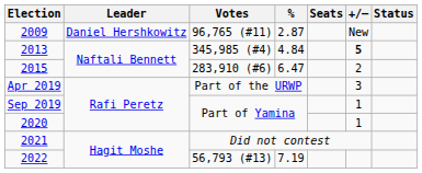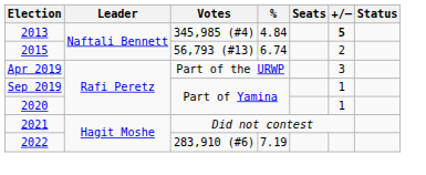- row: 2009 | Daniel Hershkowitz | 96,765 (#11) | 2.87 | New
2015 | Votes: 283,910 (#6) -> 56,793 (#13)
2015 | %: 6.47 -> 6.74
2022 | Votes: 56,793 (#13) -> 283,910 (#6)
